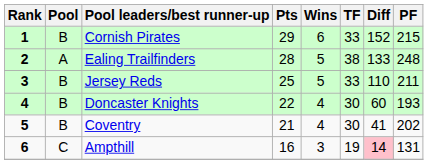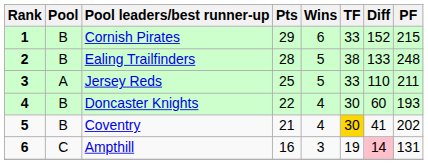Ealing Trailfinders | Pool: A -> B
Jersey Reds | Pool: B -> A
Coventry | TF: no background -> gold background
